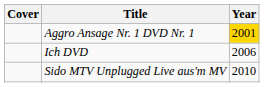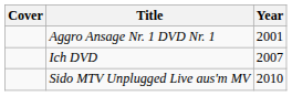Aggro Ansage Nr. 1 DVD Nr. 1 | Year: gold background -> no background
Ich DVD | Year: 2006 -> 2007
